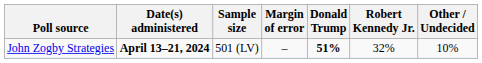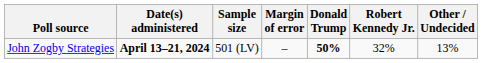John Zogby Strategies | Donald Trump: 51% -> 50%
John Zogby Strategies | Other / Undecided: 10% -> 13%
